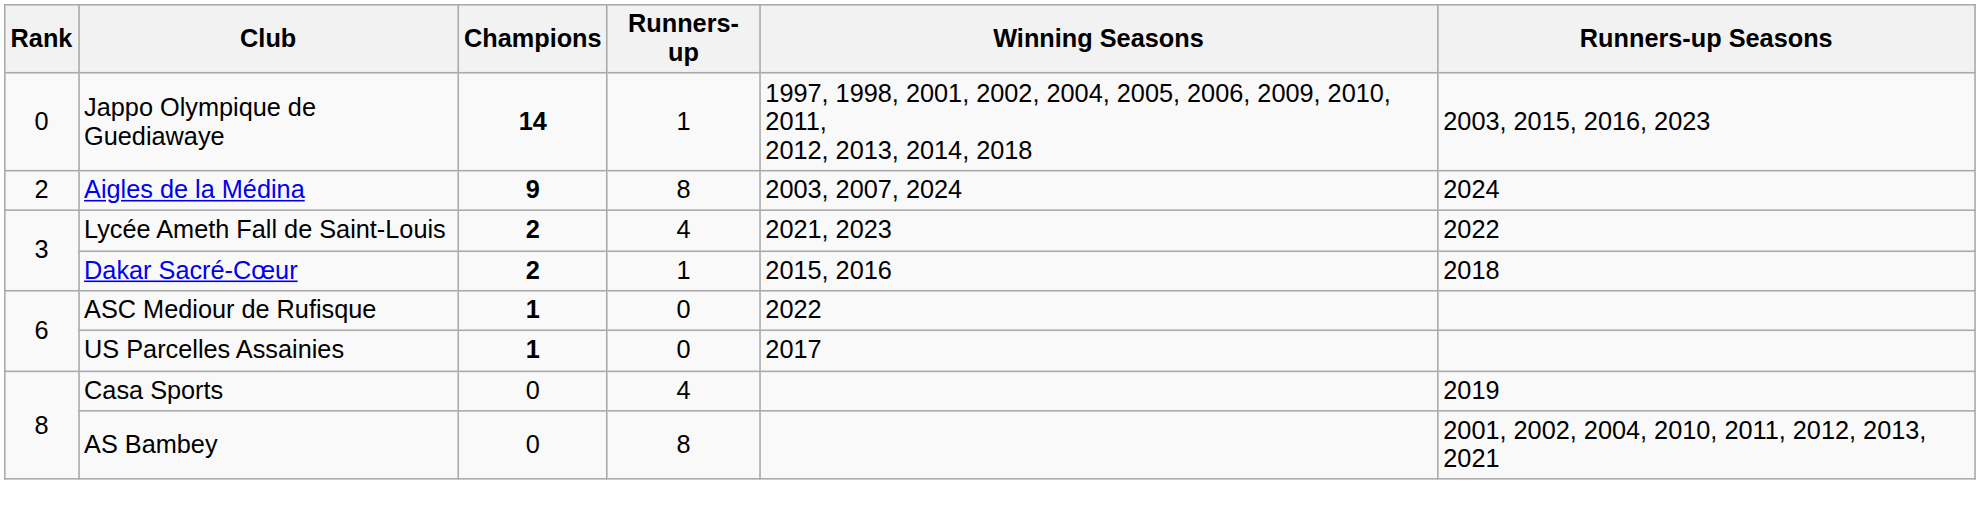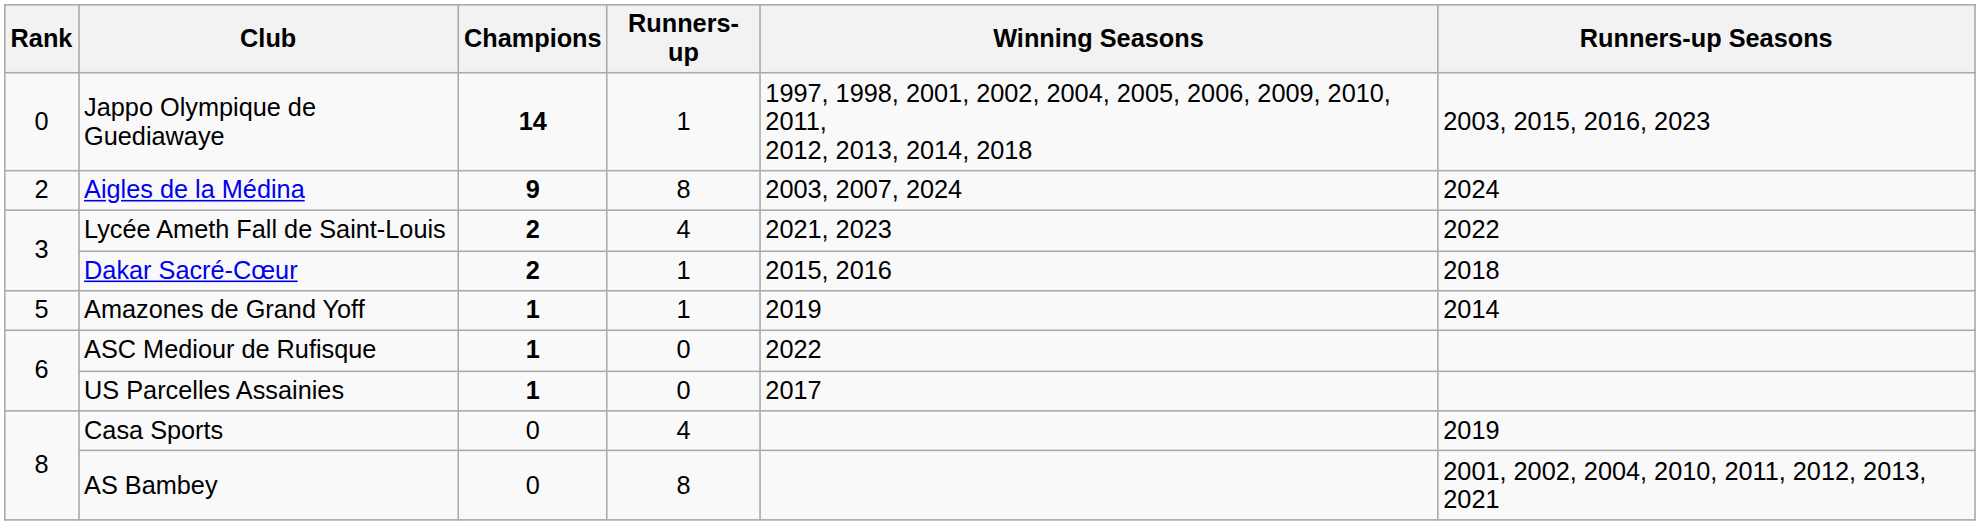+ row: 5 | Amazones de Grand Yoff | 1 | 1 | 2019 | 2014
